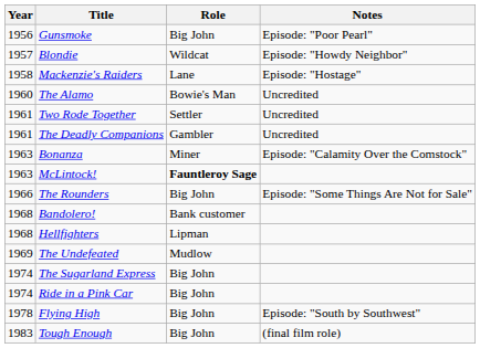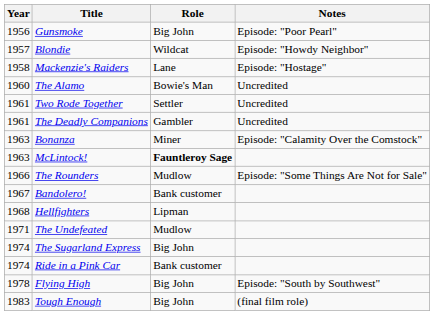The Rounders | Role: Big John -> Mudlow
Bandolero! | Year: 1968 -> 1967
The Undefeated | Year: 1969 -> 1971
Ride in a Pink Car | Role: Big John -> Bank customer
